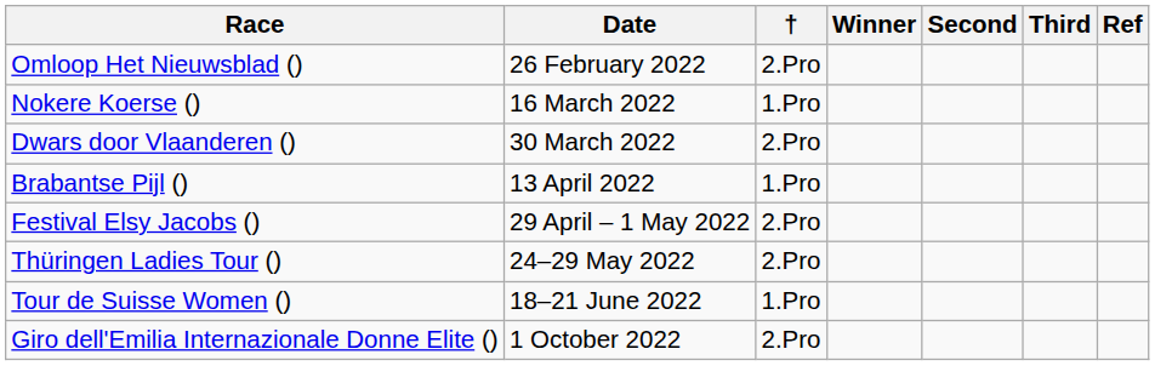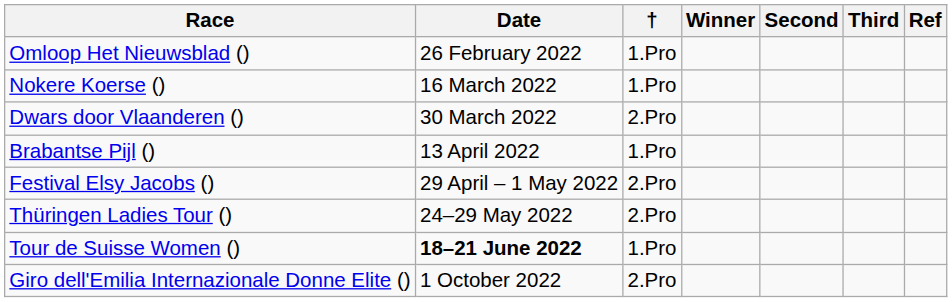Omloop Het Nieuwsblad () | †: 2.Pro -> 1.Pro
Tour de Suisse Women () | Date: normal -> bold
